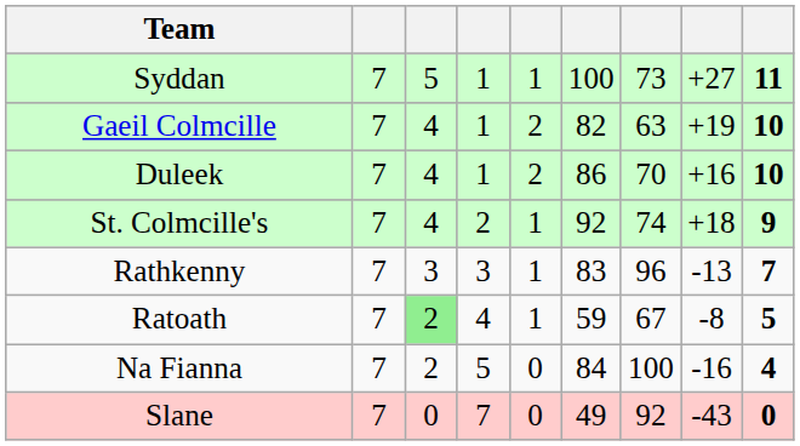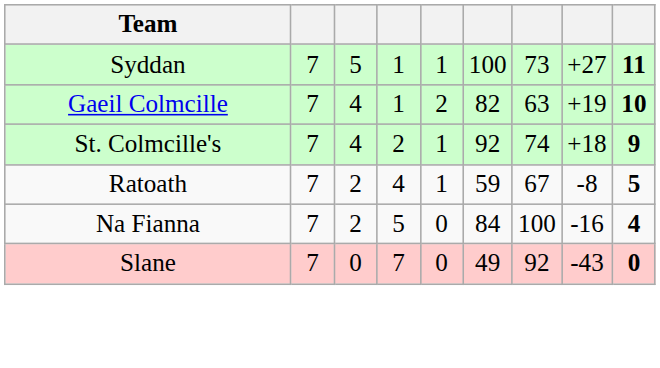- row: Duleek | 7 | 4 | 1 | 2 | 86 | 70 | +16 | 10
- row: Rathkenny | 7 | 3 | 3 | 1 | 83 | 96 | -13 | 7
Ratoath | column 3: lightgreen background -> no background
